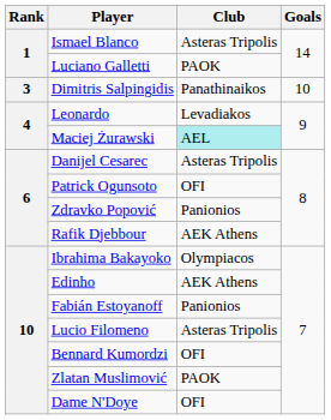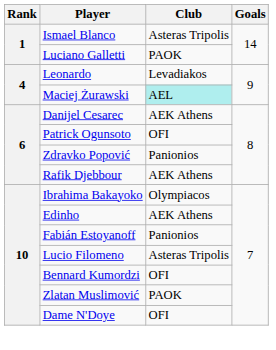- row: 3 | Dimitris Salpingidis | Panathinaikos | 10
Danijel Cesarec | Club: Asteras Tripolis -> AEK Athens
